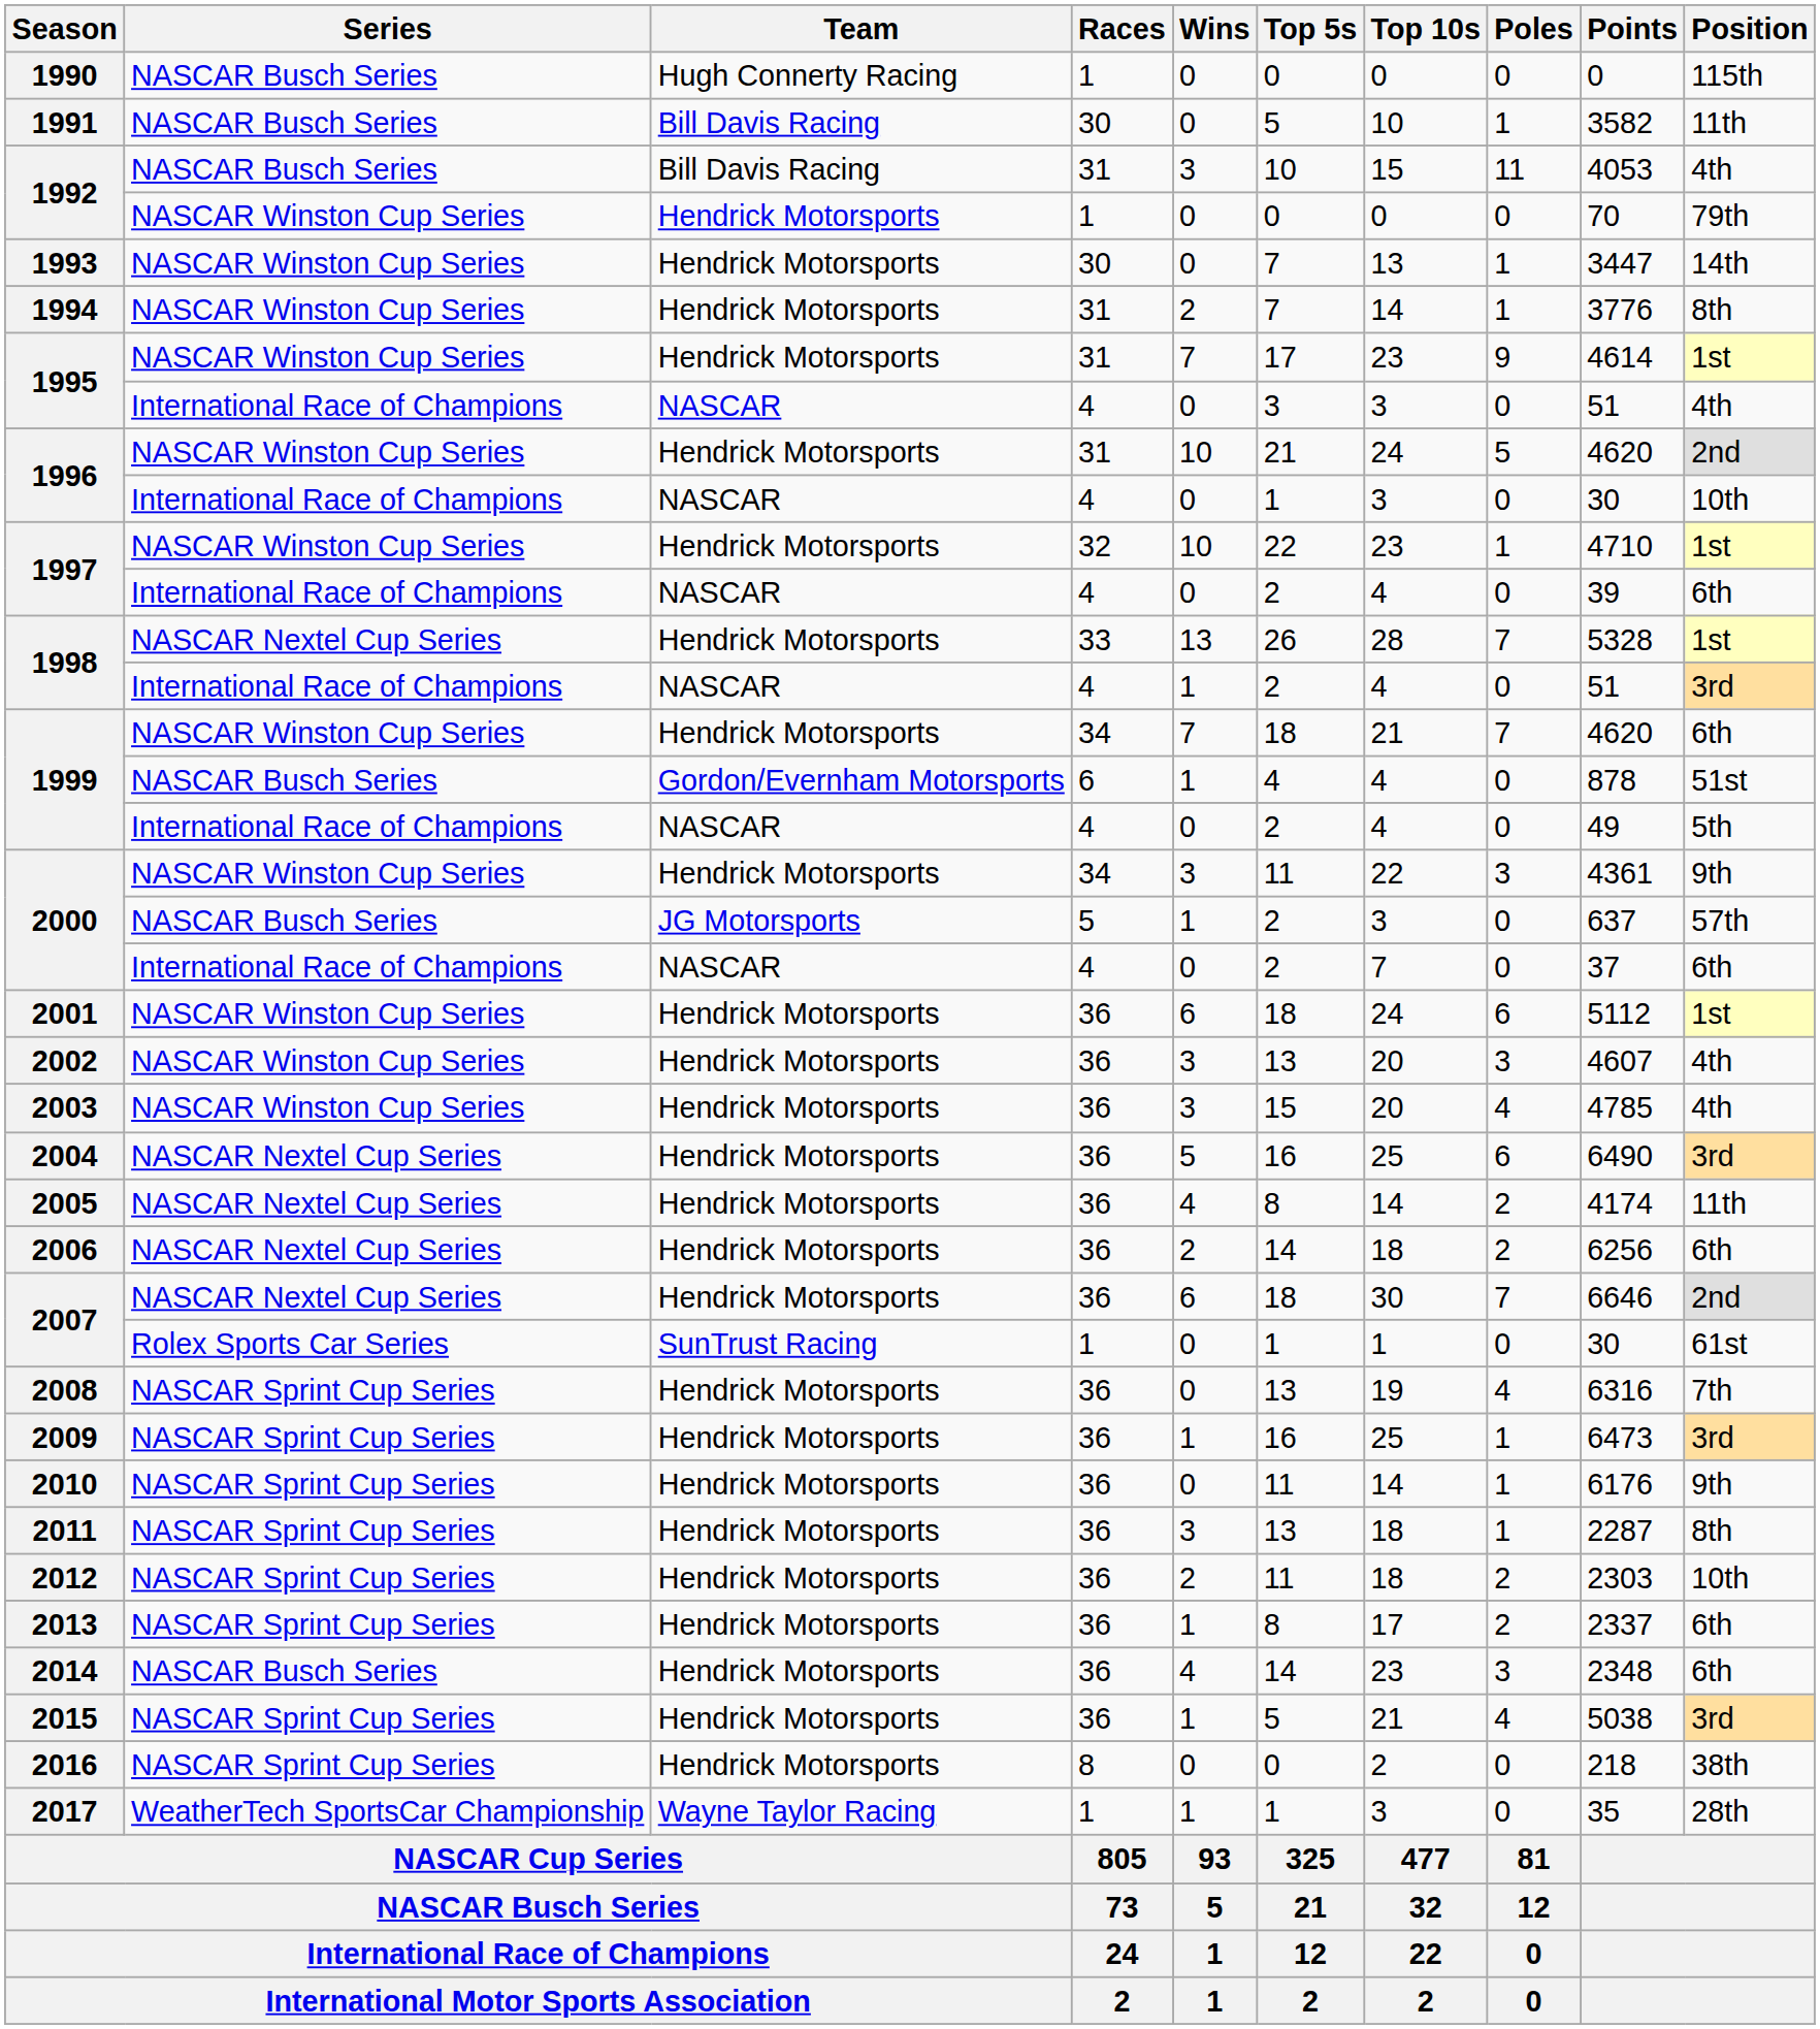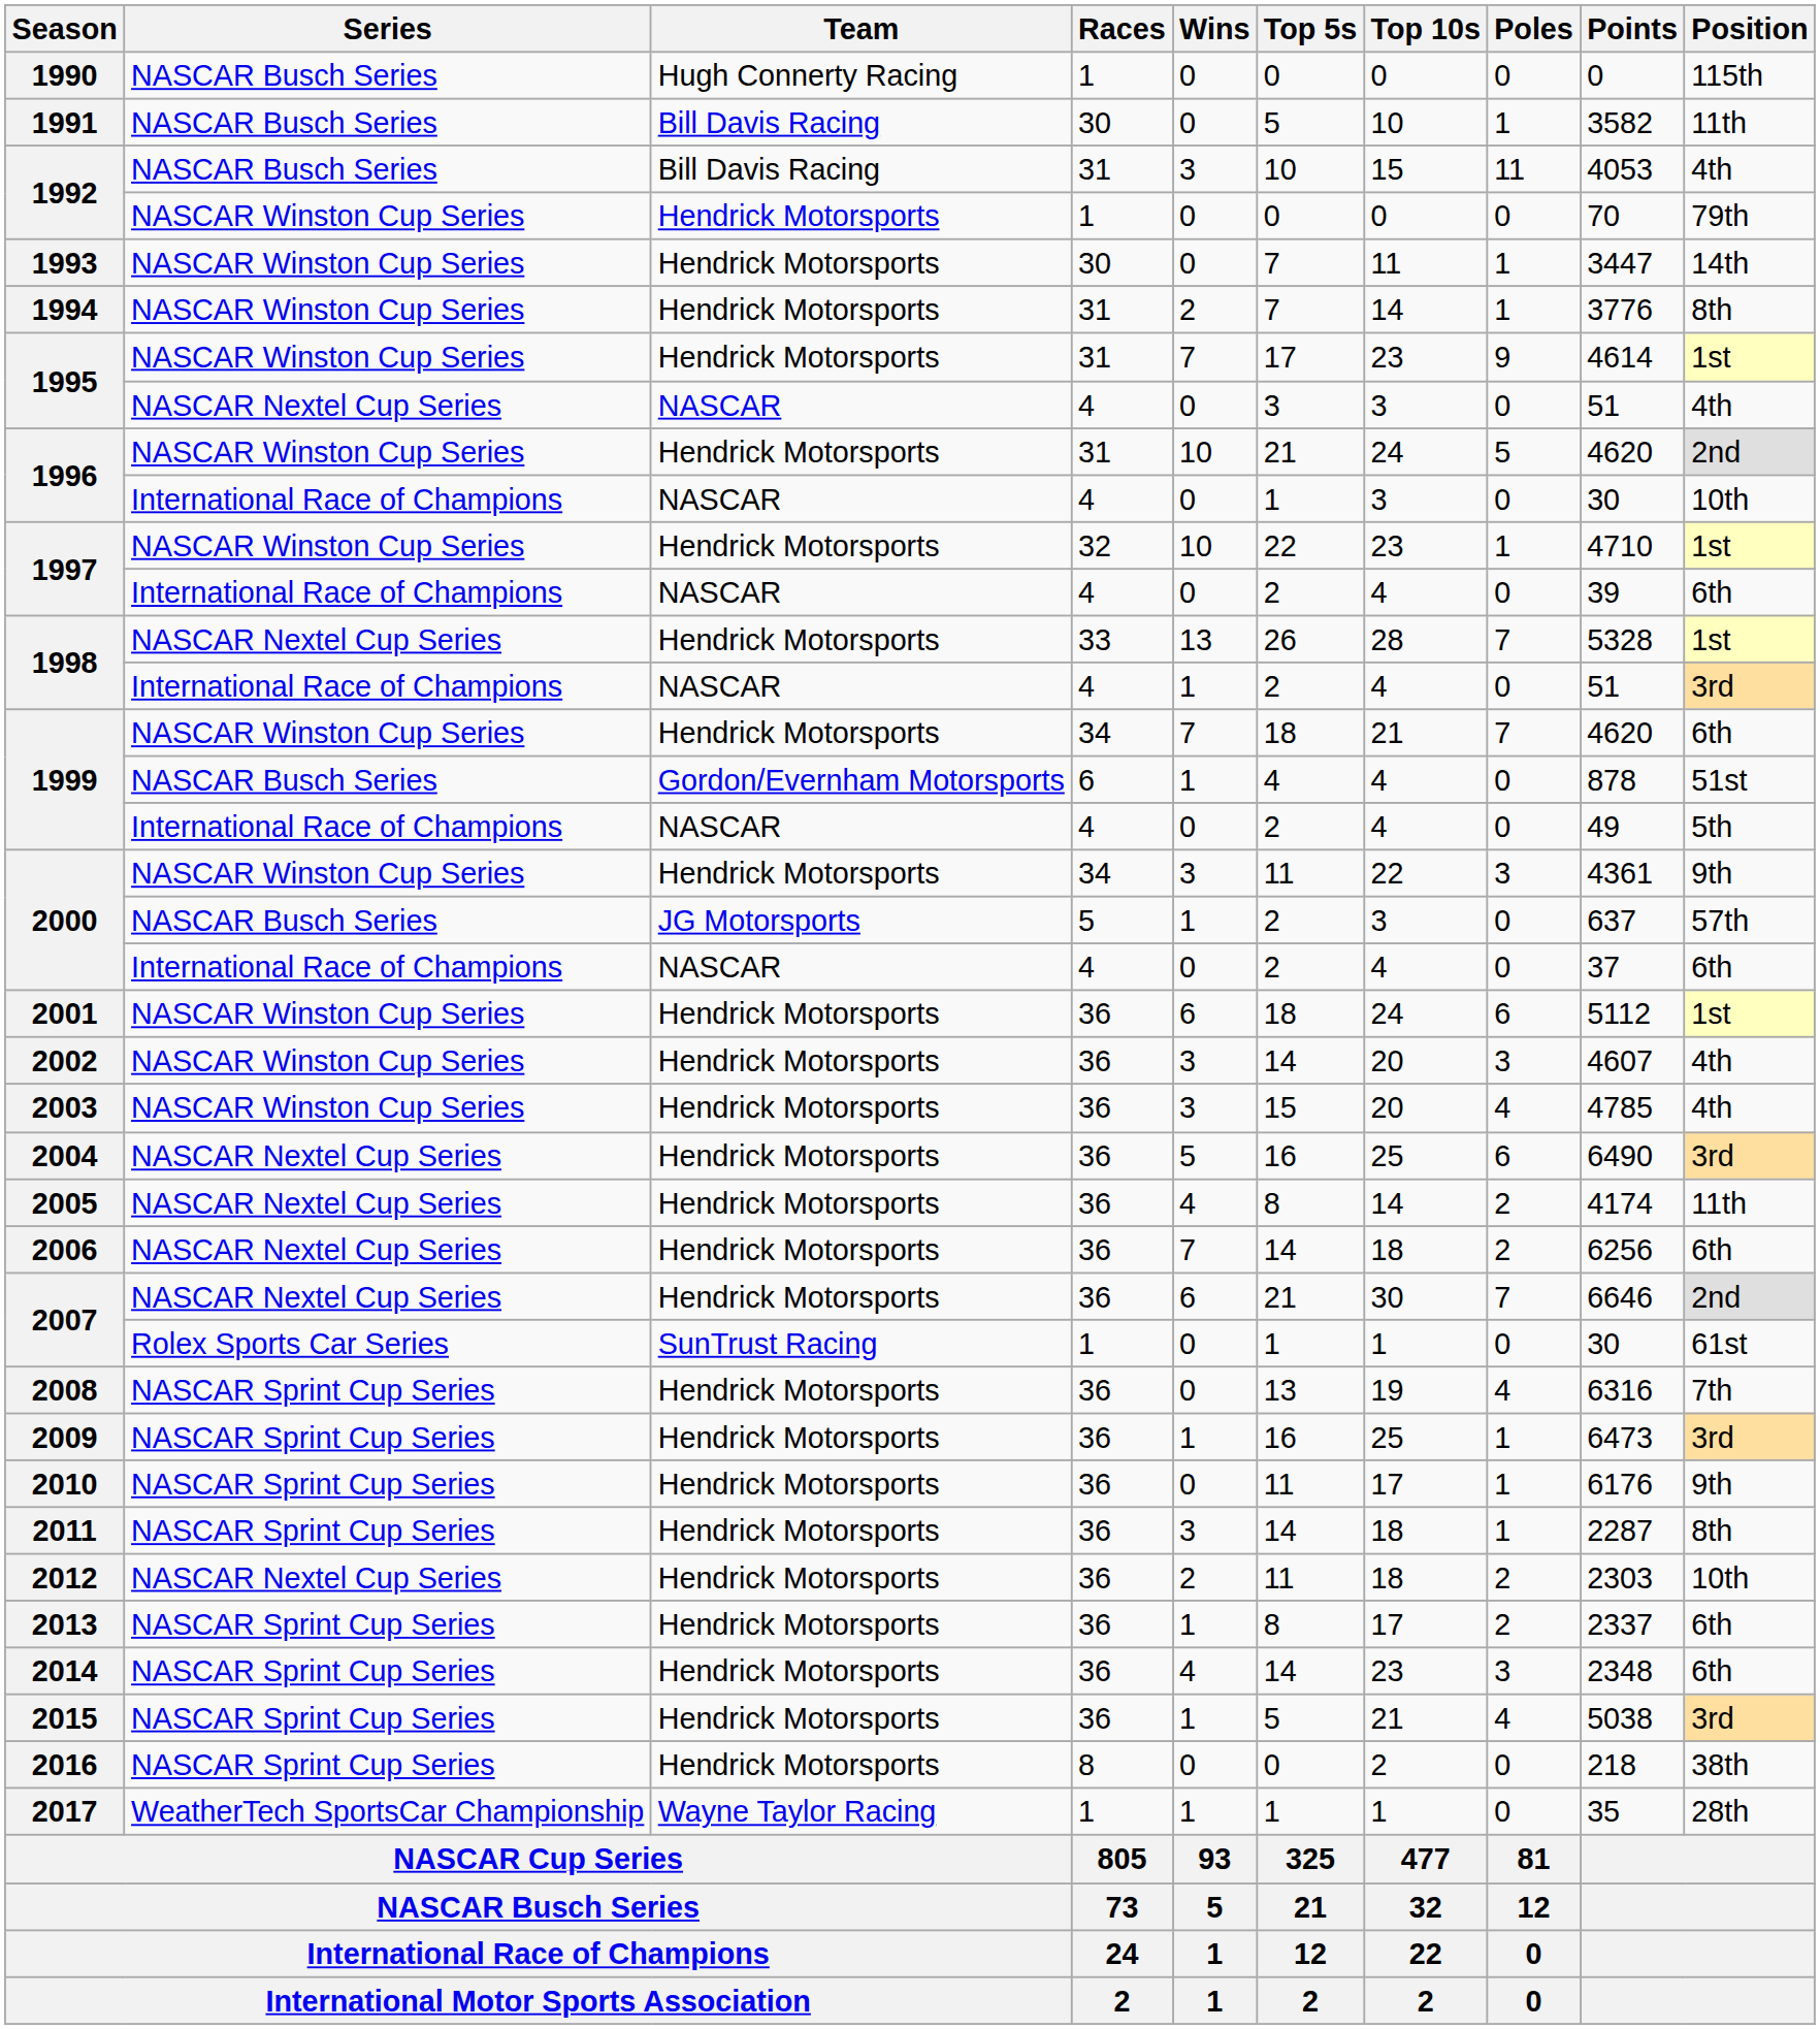1993 | Top 10s: 13 -> 11
1995 / 4 | Series: International Race of Champions -> NASCAR Nextel Cup Series
2000 / 4 | Top 10s: 7 -> 4
2002 | Top 5s: 13 -> 14
2006 | Wins: 2 -> 7
2007 / 36 | Top 5s: 18 -> 21
2010 | Top 10s: 14 -> 17
2011 | Top 5s: 13 -> 14
2012 | Series: NASCAR Sprint Cup Series -> NASCAR Nextel Cup Series
2014 | Series: NASCAR Busch Series -> NASCAR Sprint Cup Series
2017 | Top 10s: 3 -> 1
